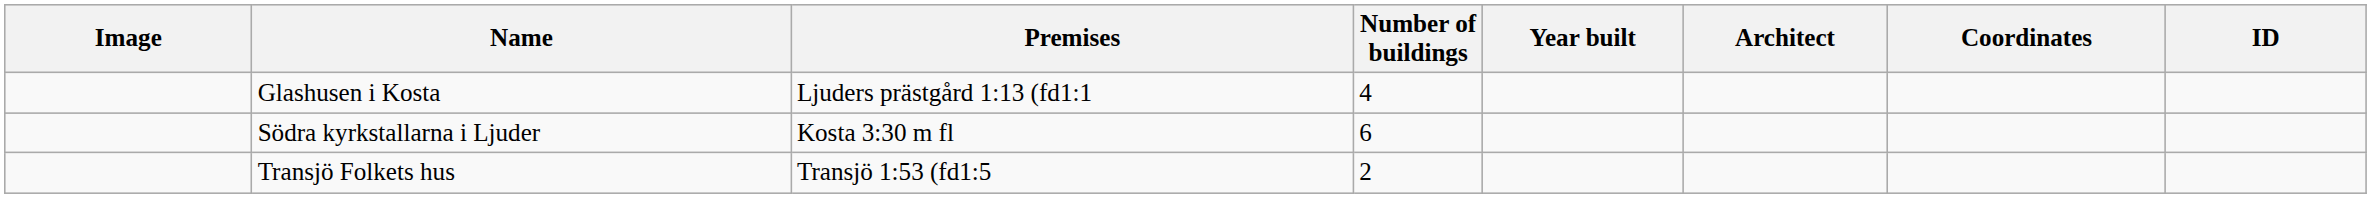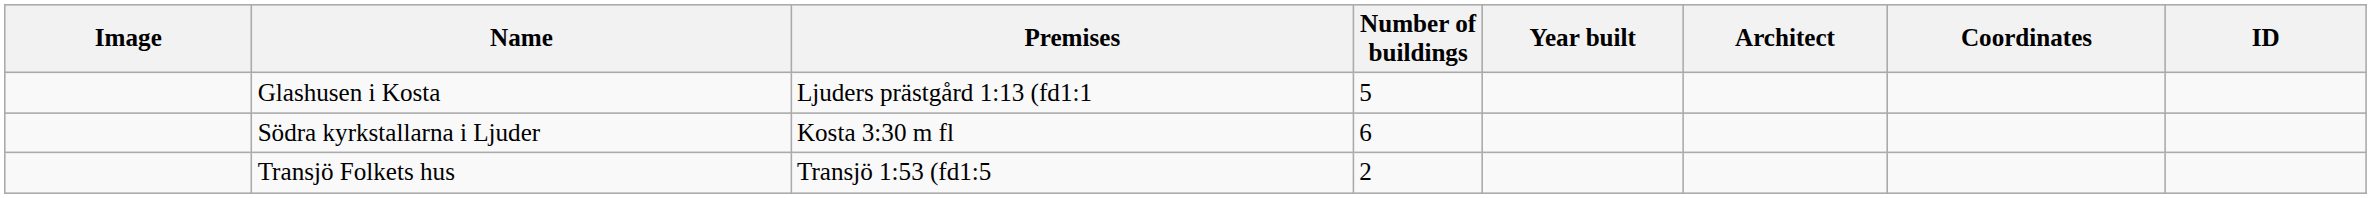Glashusen i Kosta | Number of buildings: 4 -> 5
